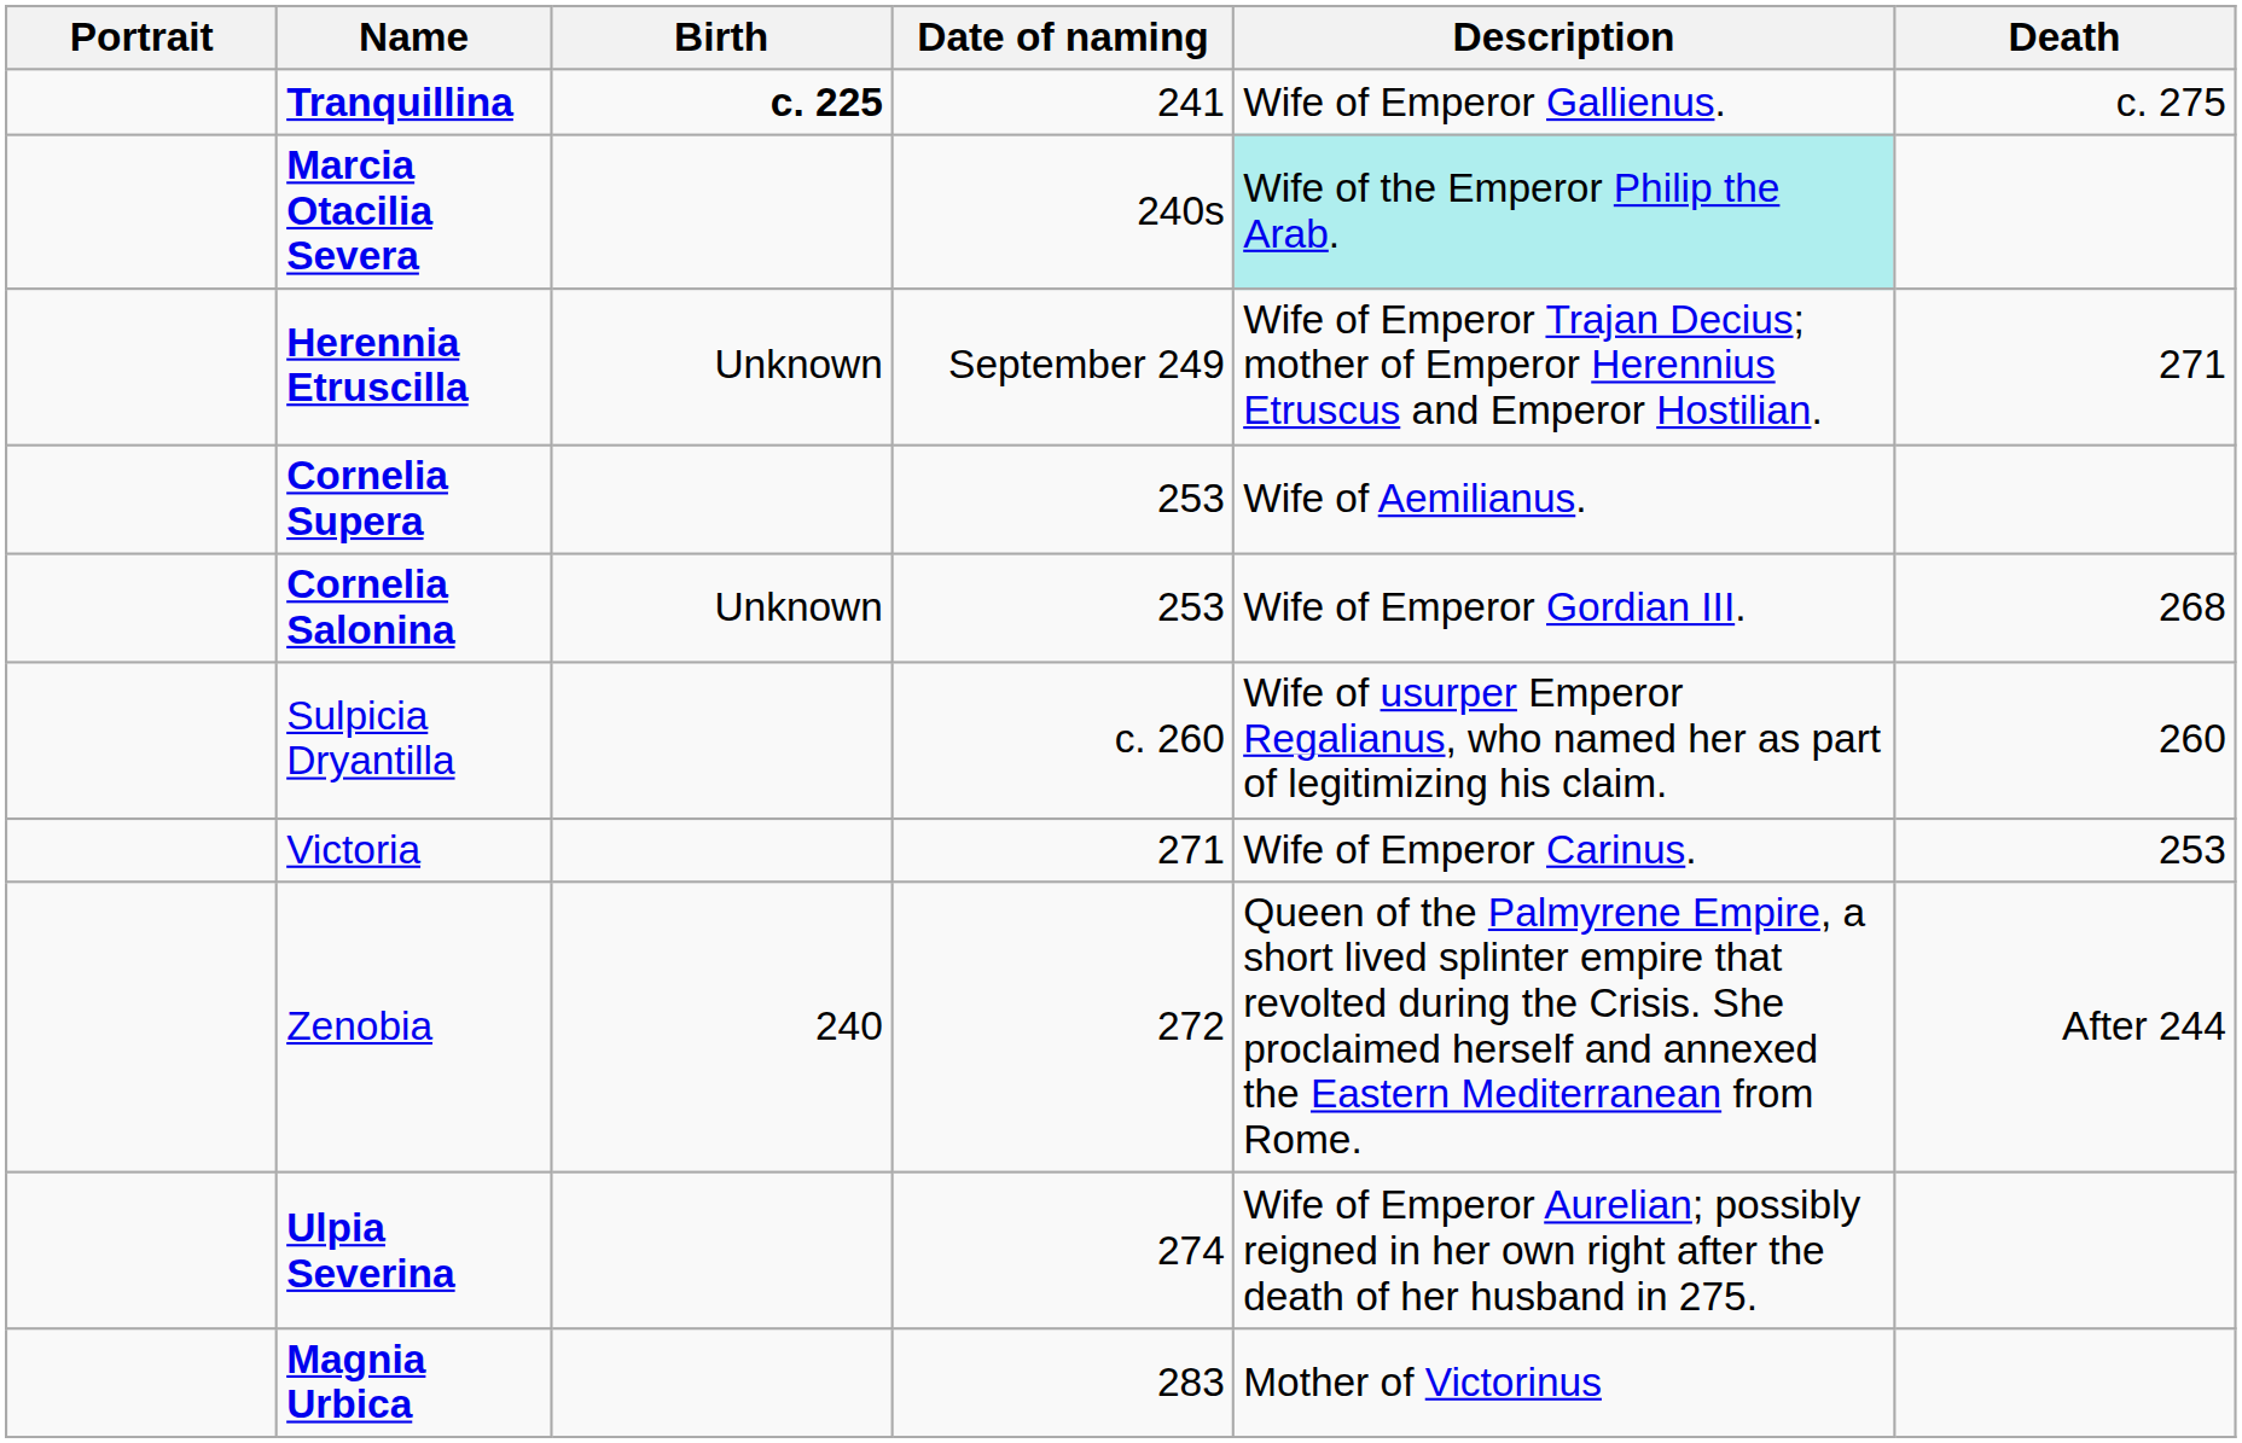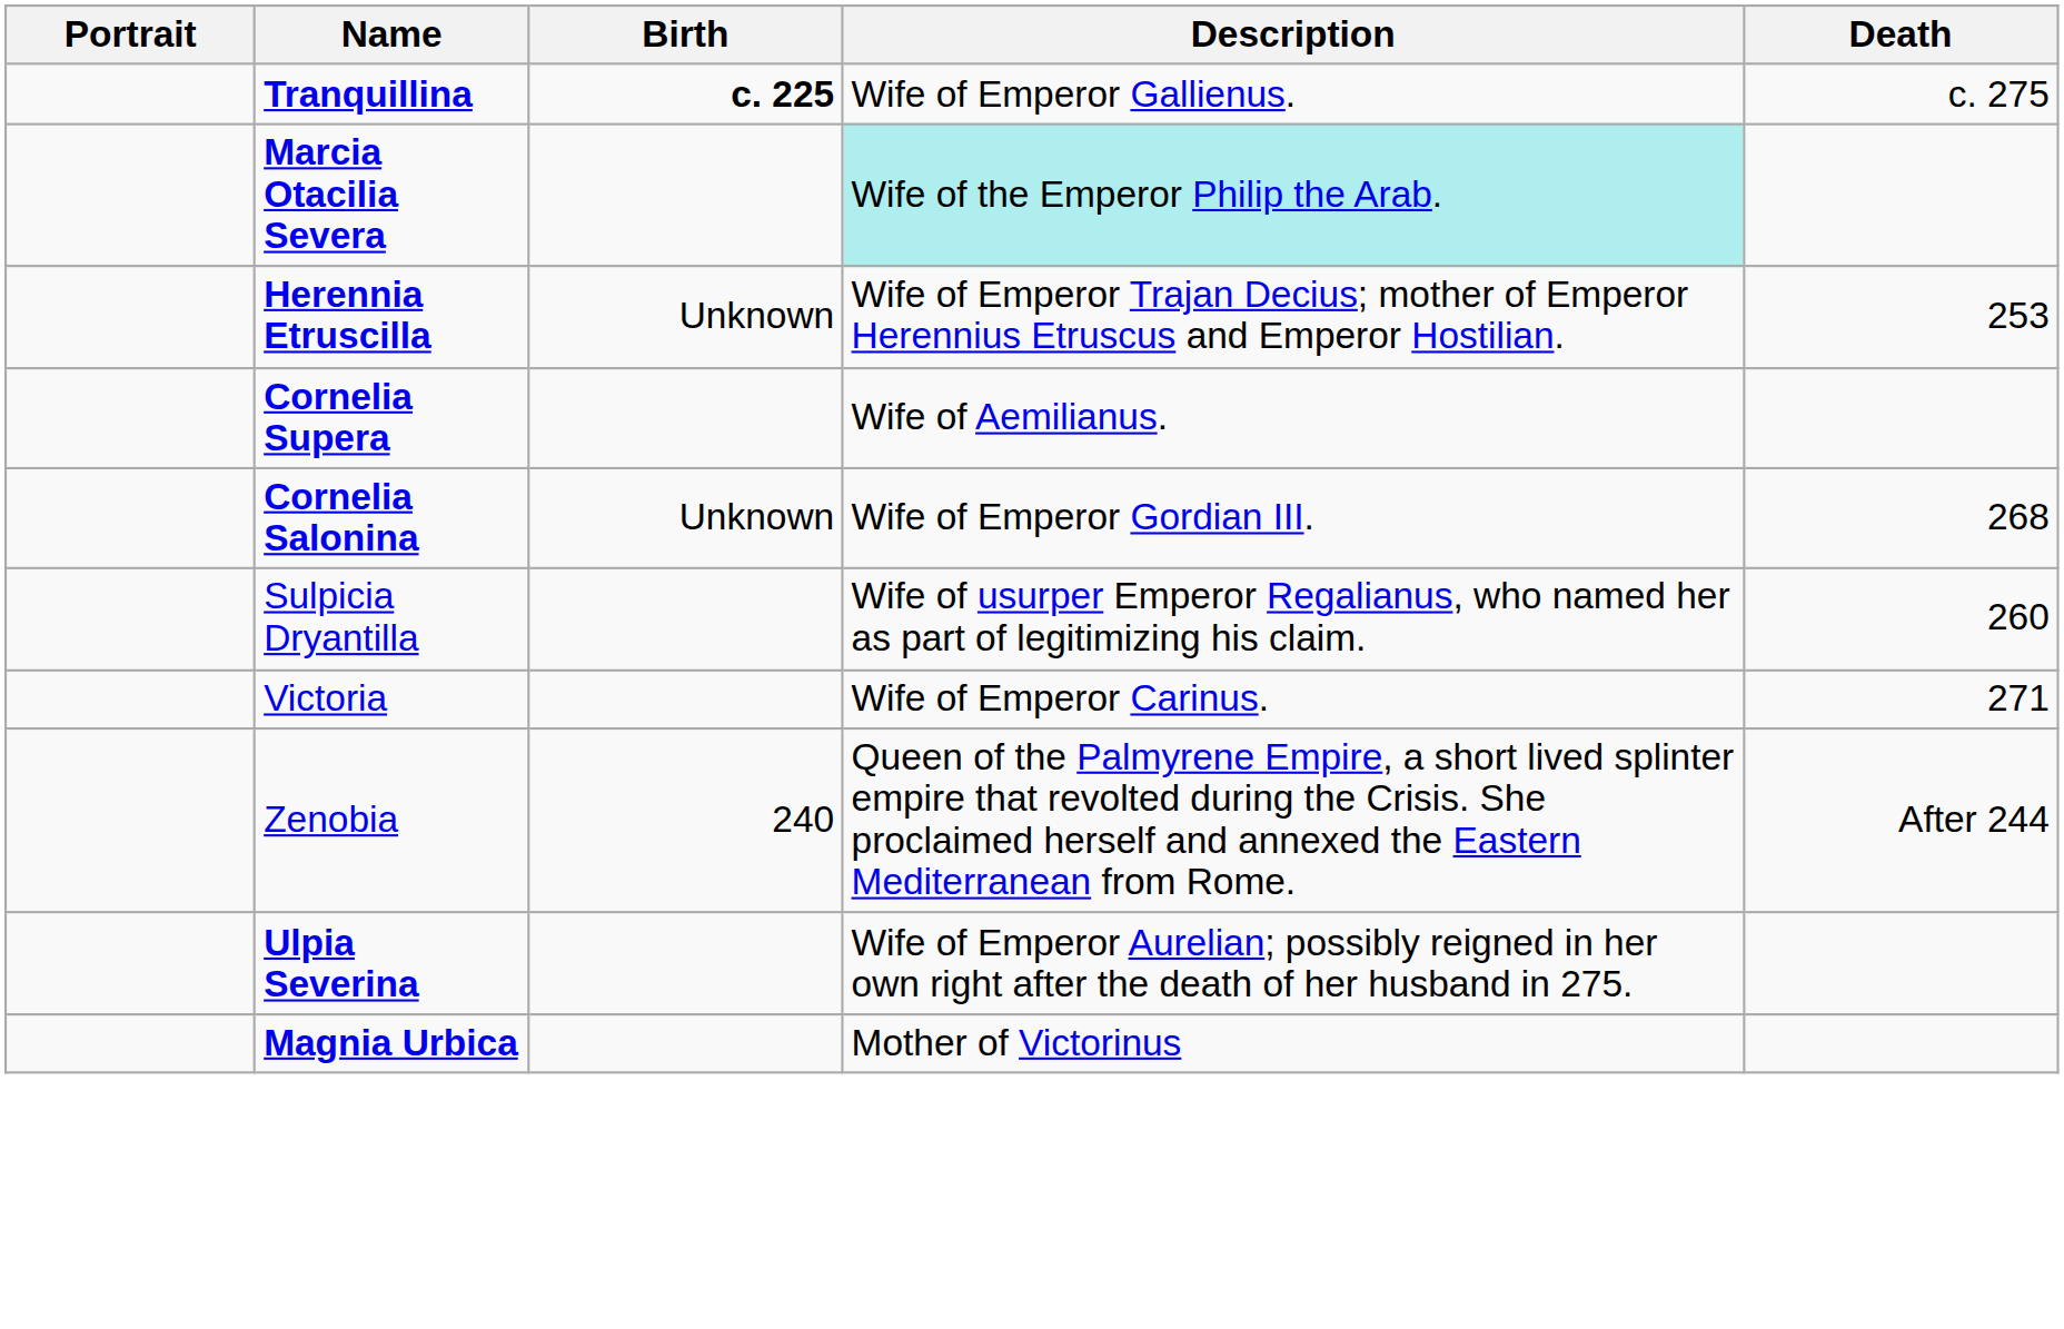- column: Date of naming | 241 | 240s | September 249 | 253 | 253 | c. 260 | 271 | 272 | 274 | 283
Herennia Etruscilla | Death: 271 -> 253
Victoria | Death: 253 -> 271
